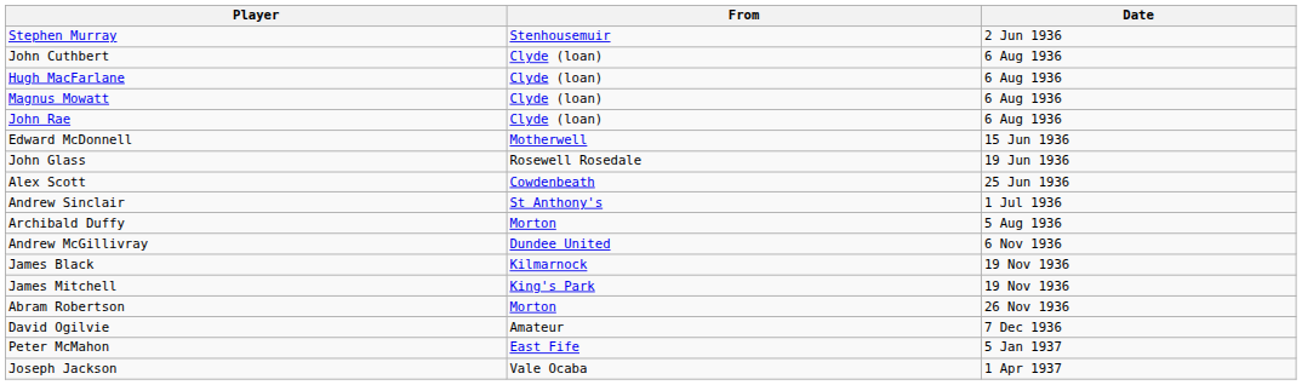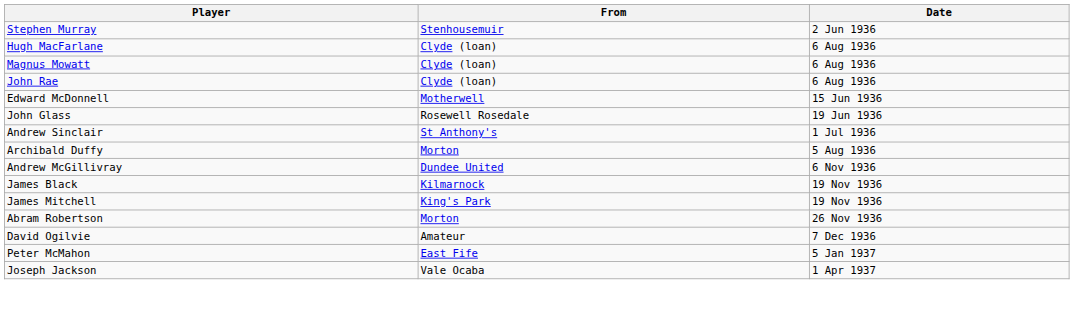- row: John Cuthbert | Clyde (loan) | 6 Aug 1936
- row: Alex Scott | Cowdenbeath | 25 Jun 1936
